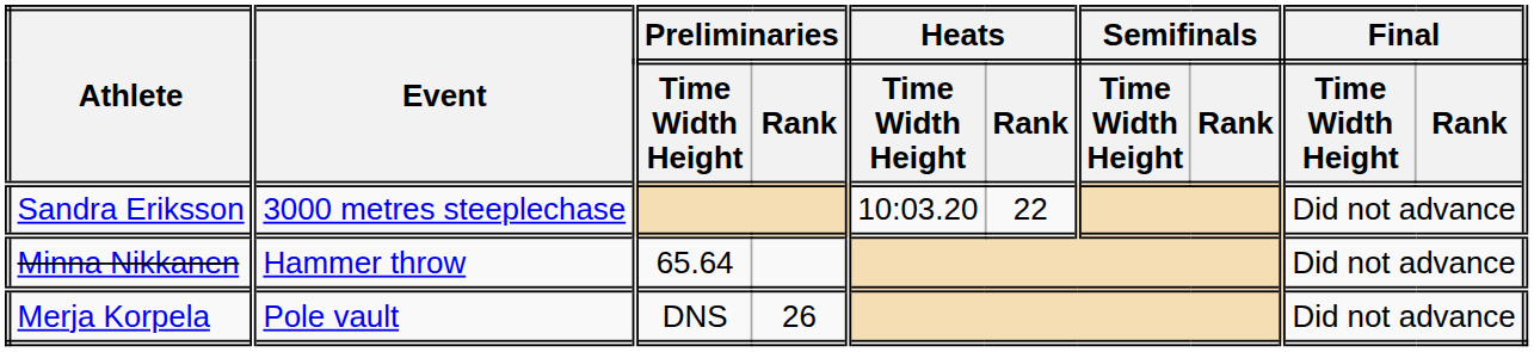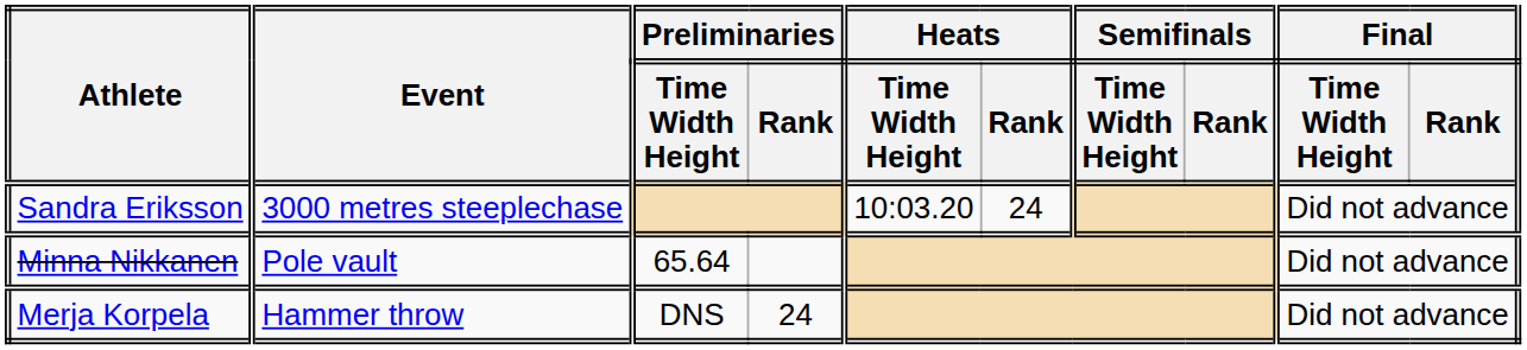Sandra Eriksson | Heats / Rank: 22 -> 24
Minna Nikkanen | Event: Hammer throw -> Pole vault
Merja Korpela | Event: Pole vault -> Hammer throw
Merja Korpela | Preliminaries / Rank: 26 -> 24
